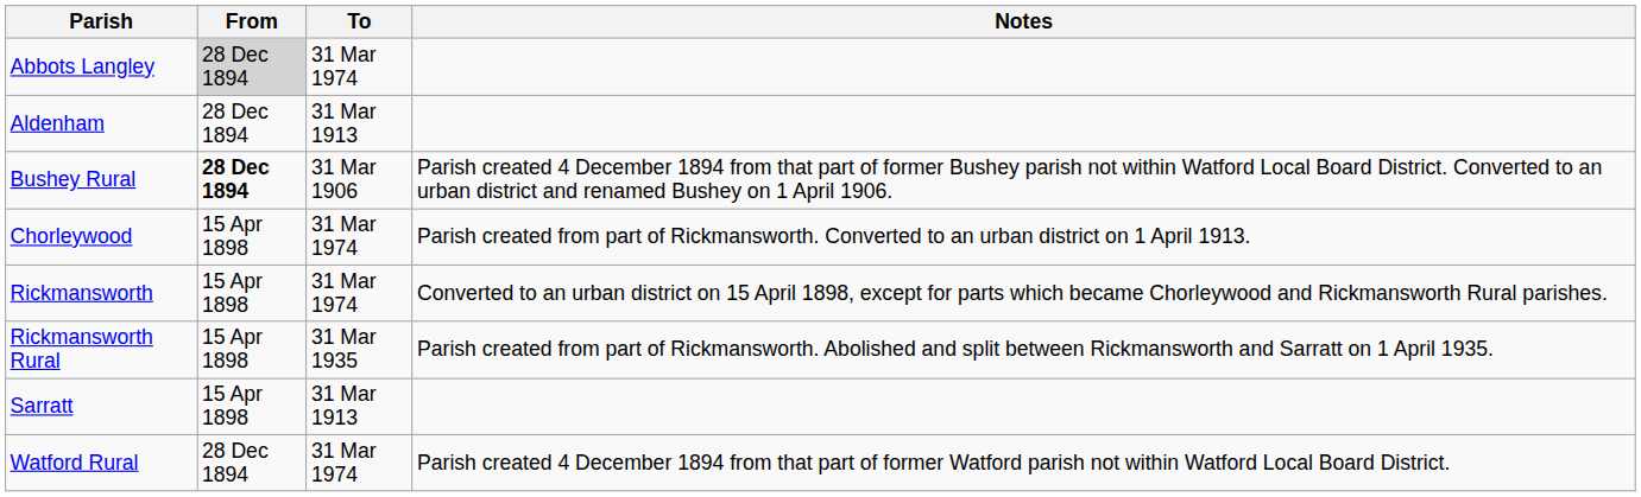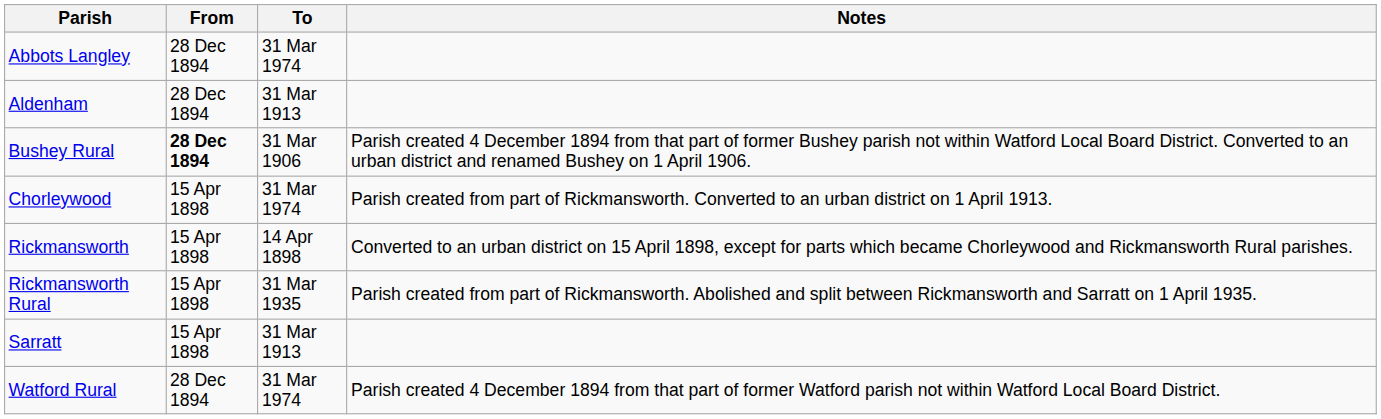Abbots Langley | From: lightgrey background -> no background
Rickmansworth | To: 31 Mar 1974 -> 14 Apr 1898
